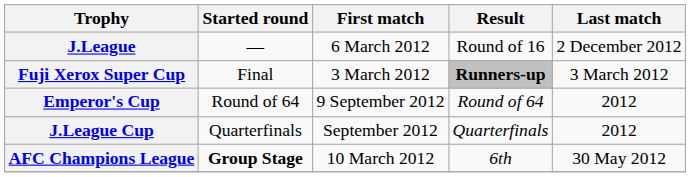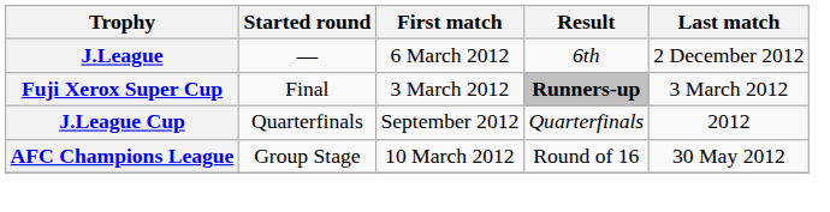J.League | Result: Round of 16 -> 6th
- row: Emperor's Cup | Round of 64 | 9 September 2012 | Round of 64 | 2012
AFC Champions League | Started round: bold -> normal
AFC Champions League | Result: 6th -> Round of 16
